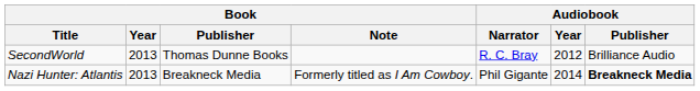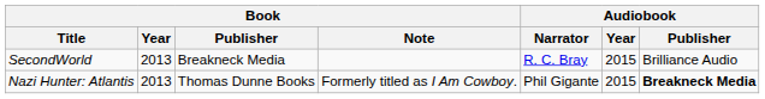SecondWorld | Book / Publisher: Thomas Dunne Books -> Breakneck Media
SecondWorld | Audiobook / Year: 2012 -> 2015
Nazi Hunter: Atlantis | Book / Publisher: Breakneck Media -> Thomas Dunne Books
Nazi Hunter: Atlantis | Audiobook / Year: 2014 -> 2015
